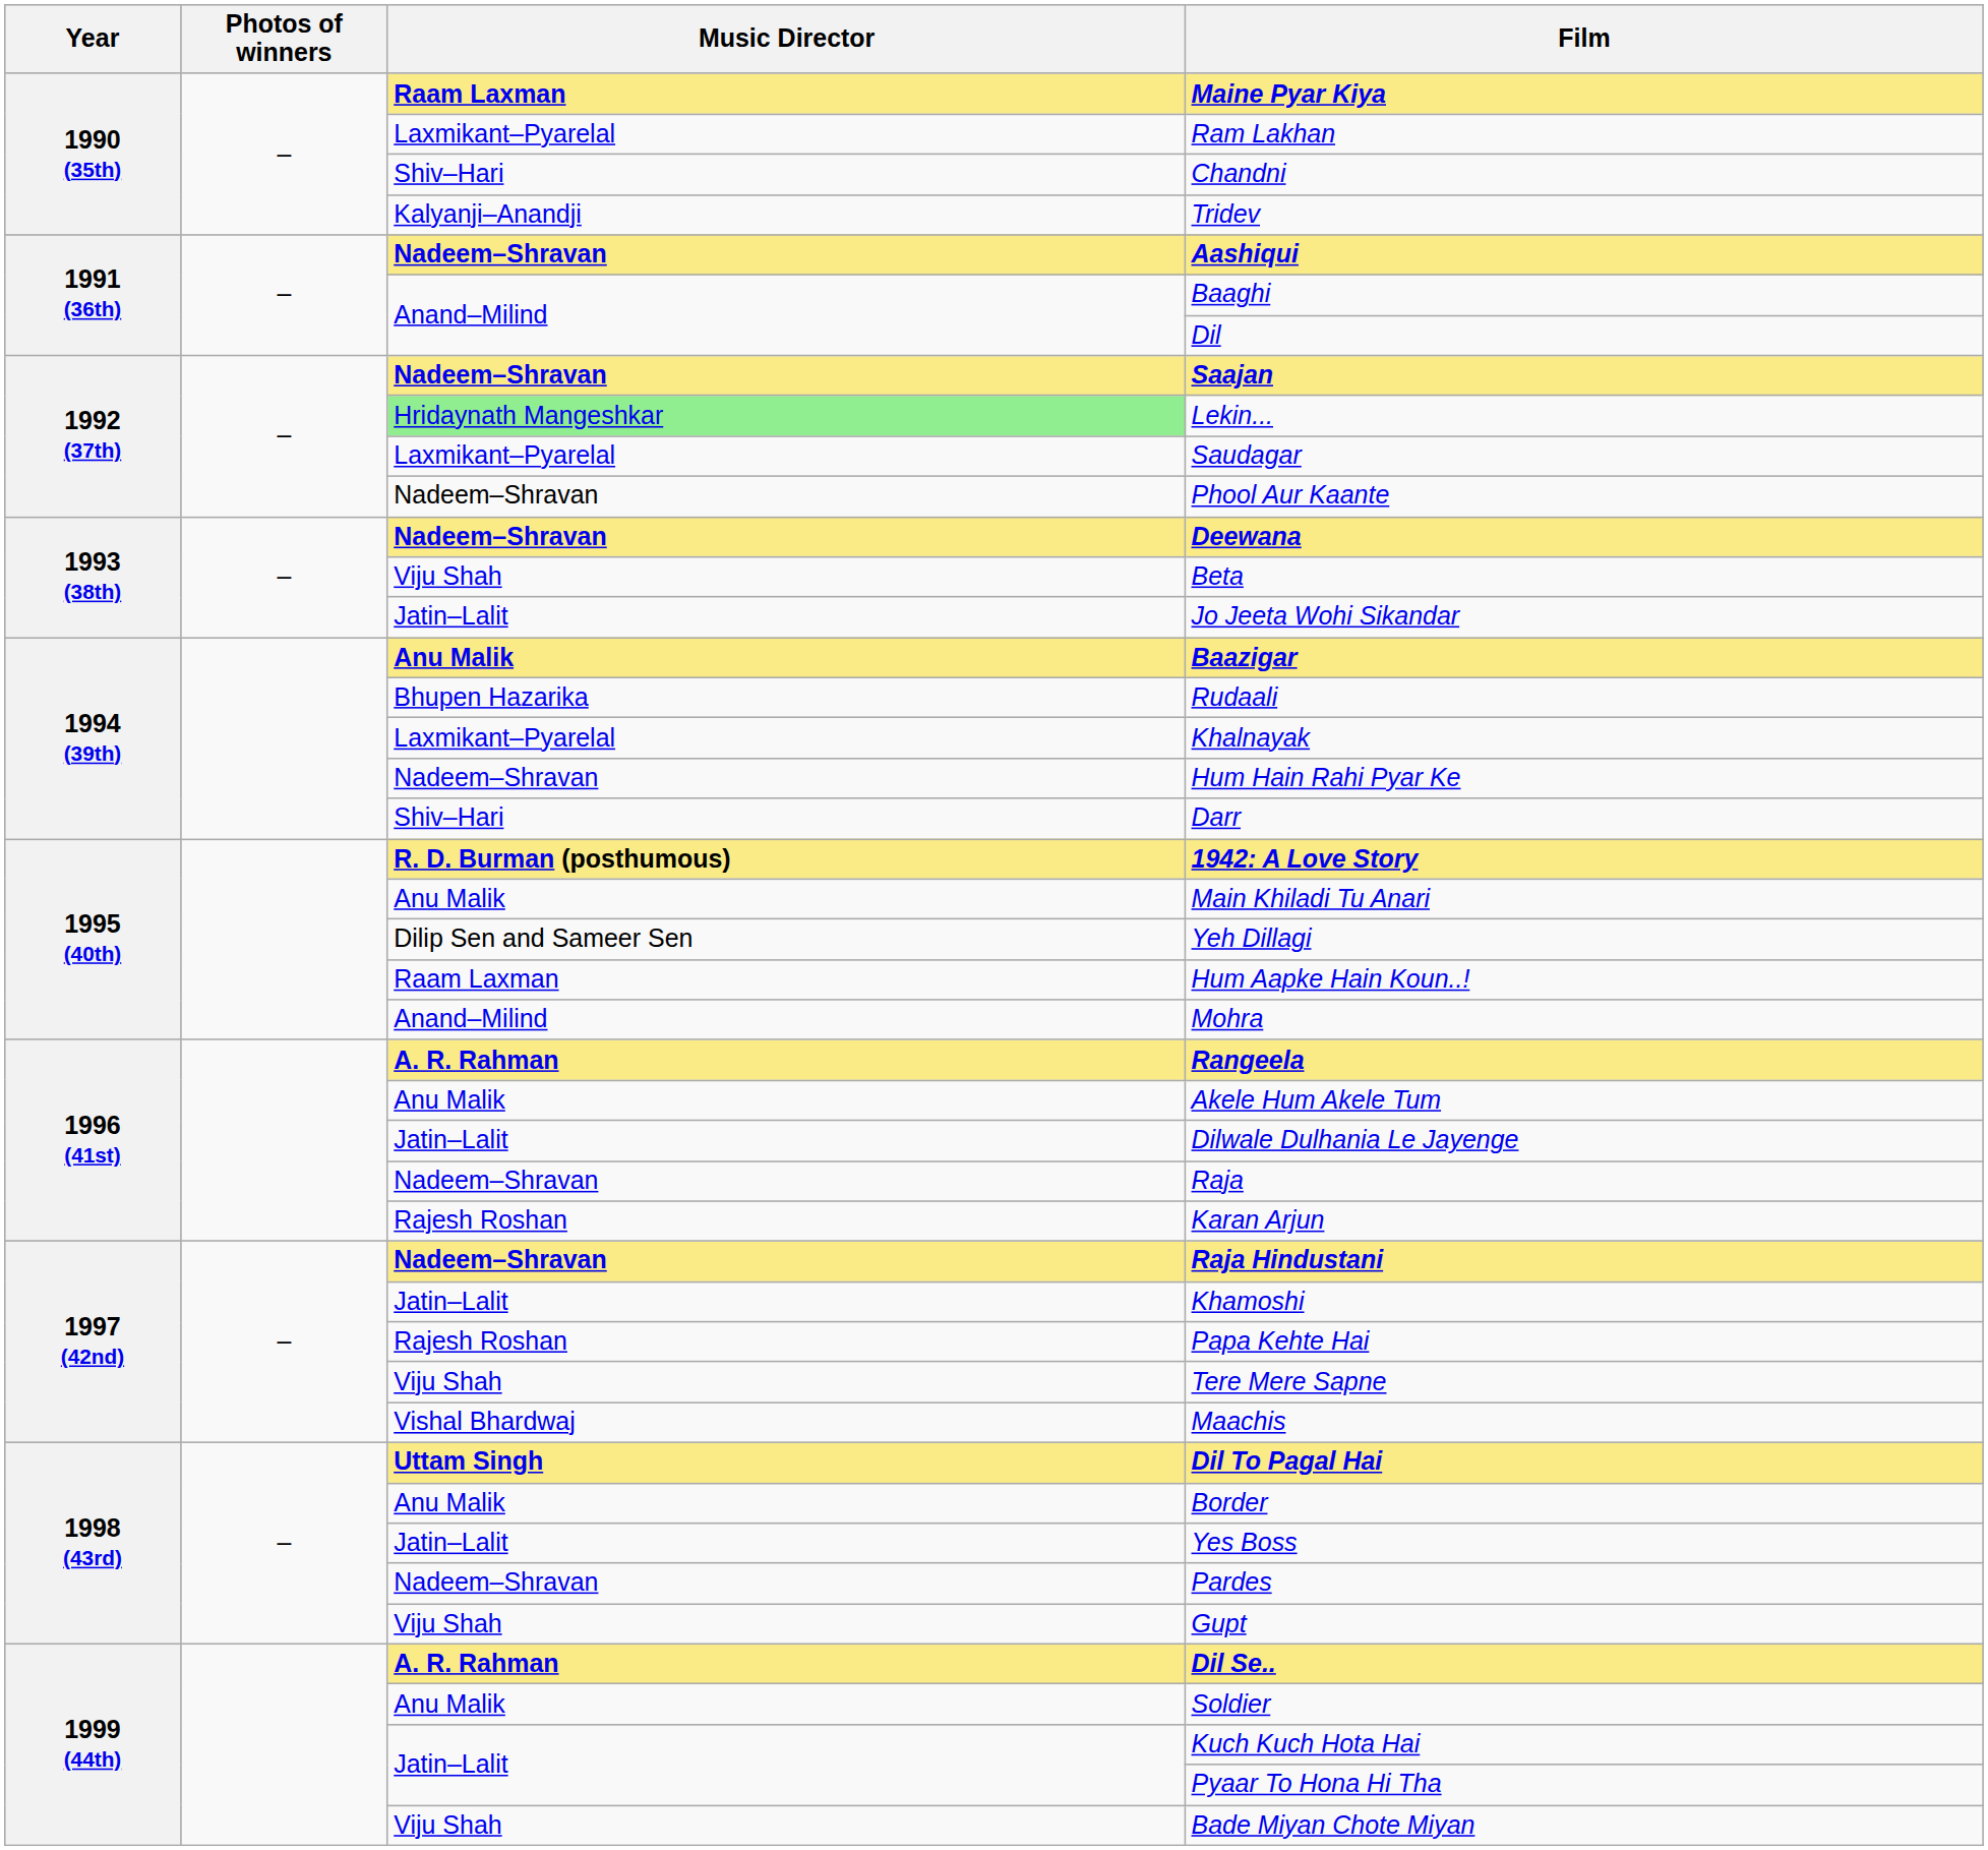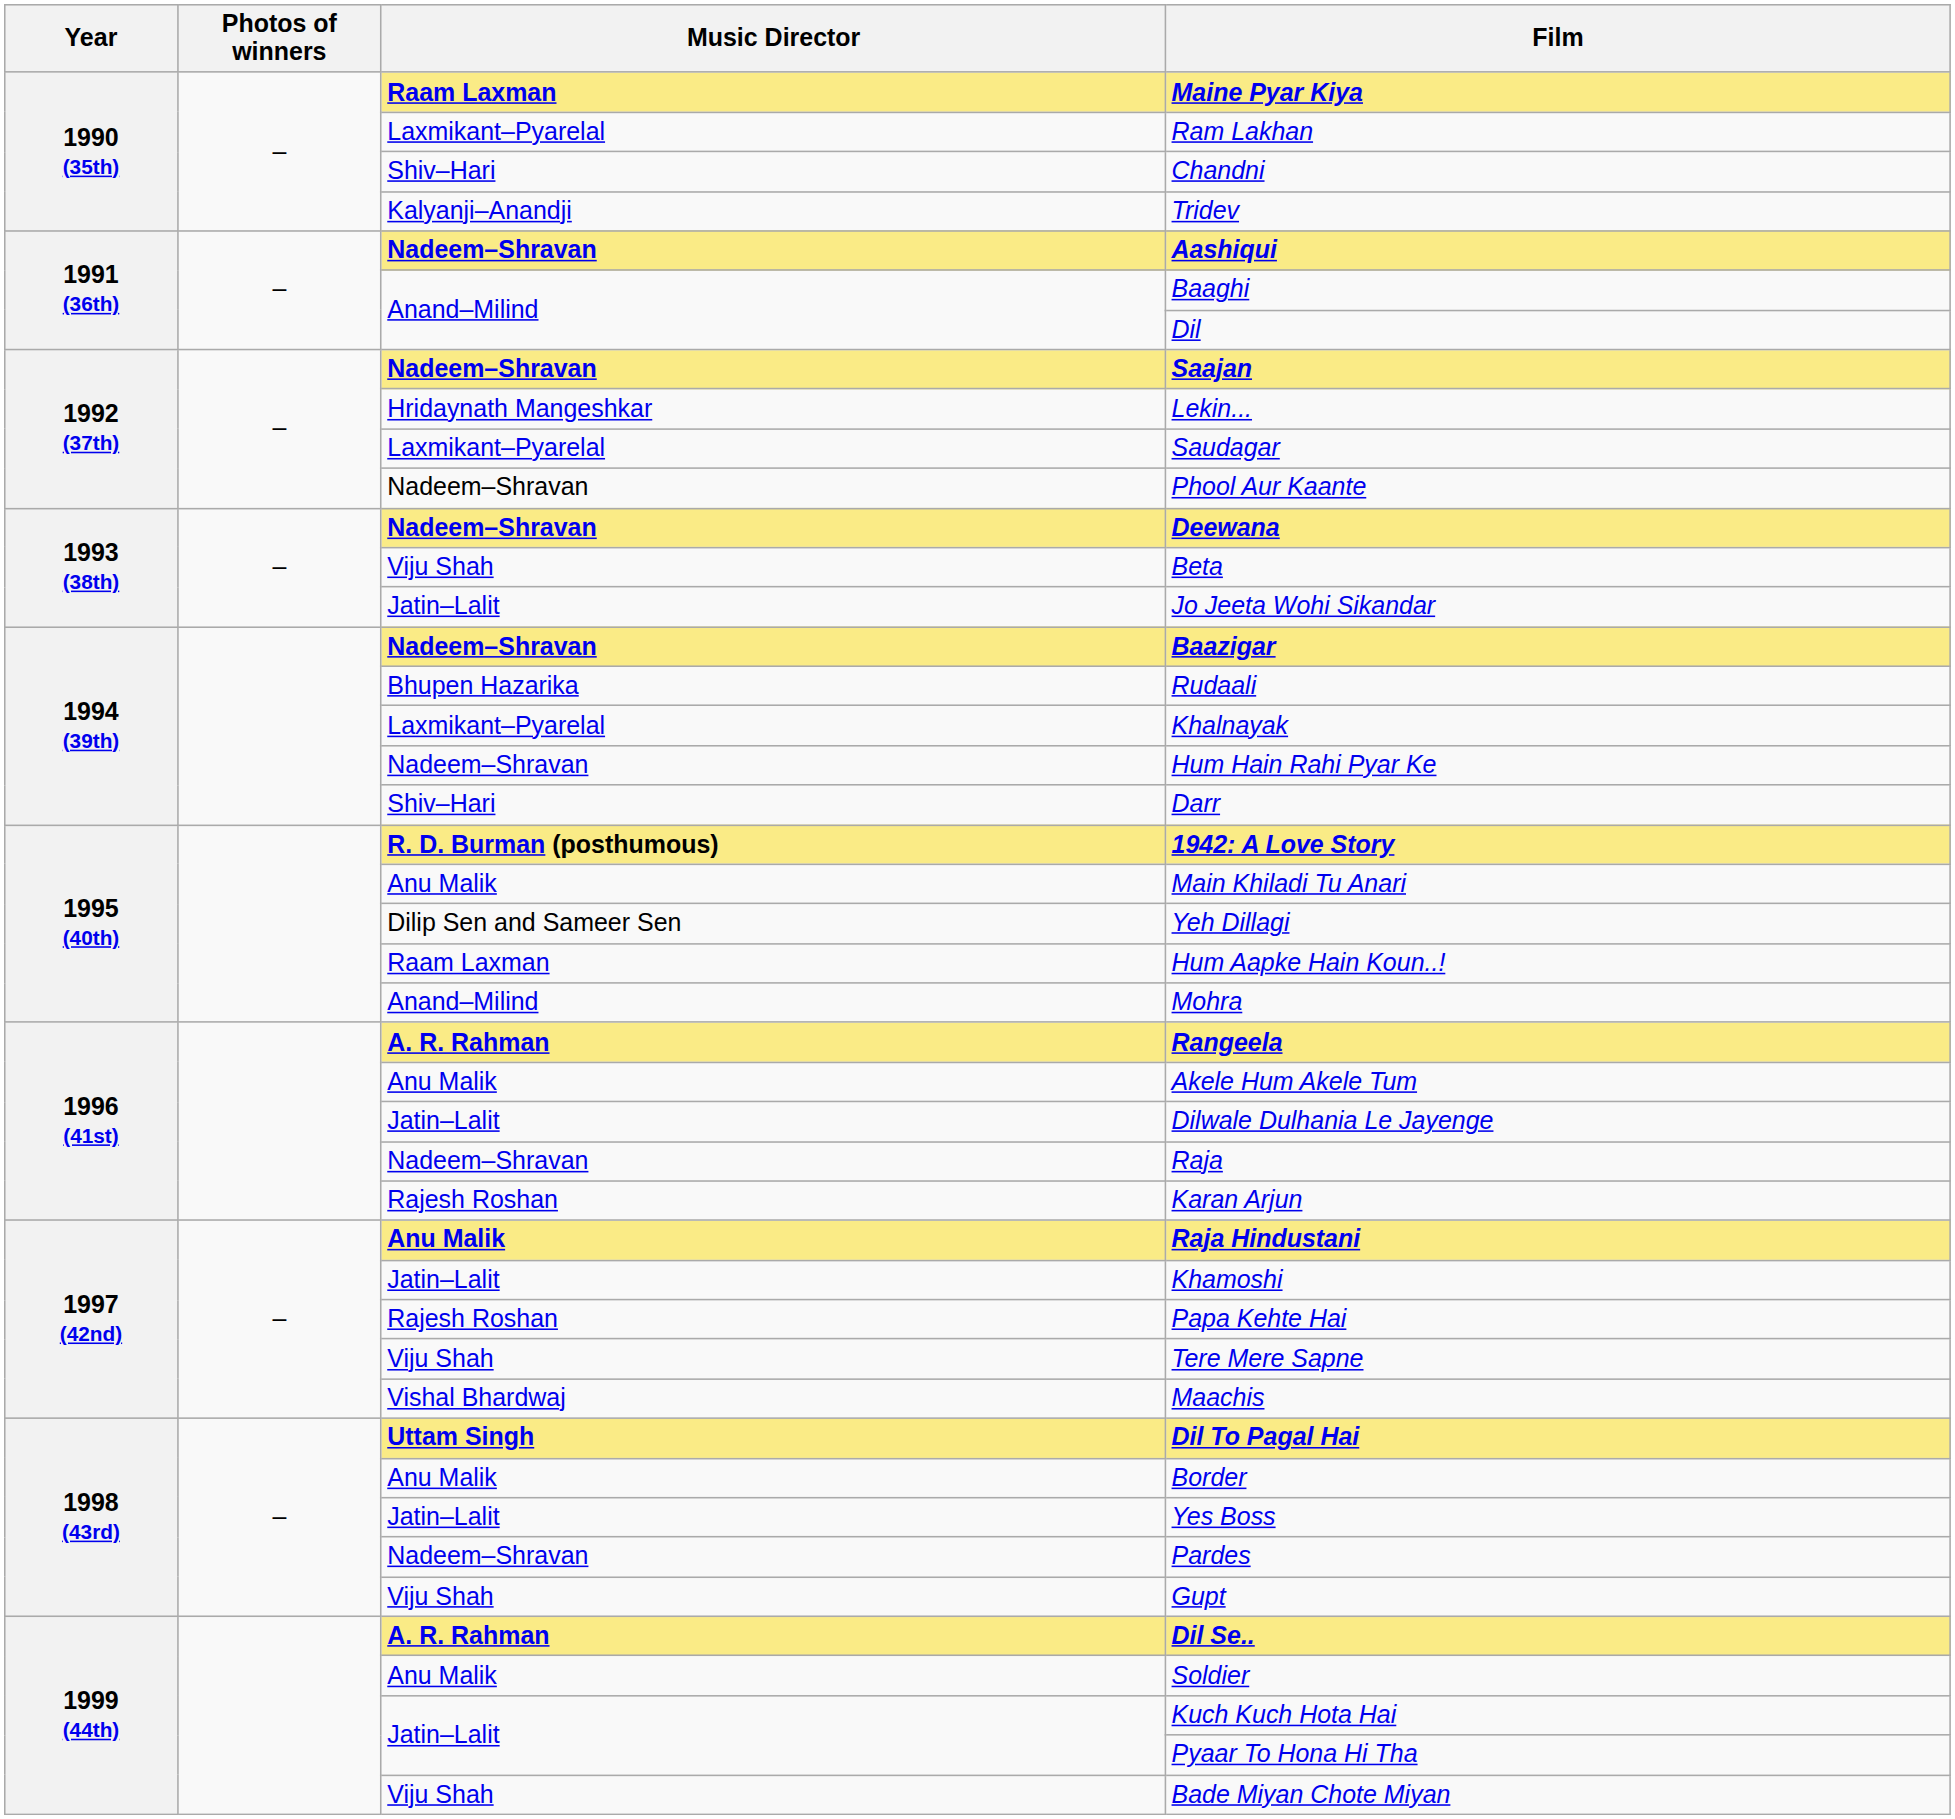Lekin... | Music Director: lightgreen background -> no background
Baazigar | Music Director: Anu Malik -> Nadeem–Shravan
Raja Hindustani | Music Director: Nadeem–Shravan -> Anu Malik
